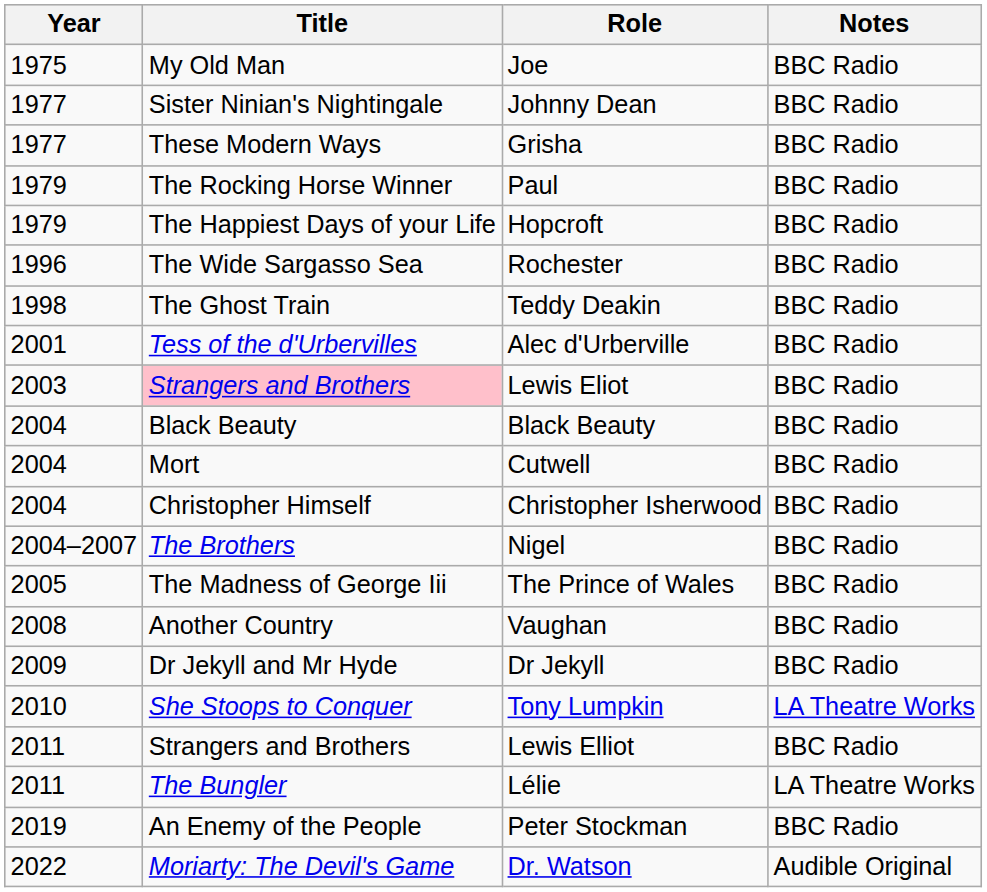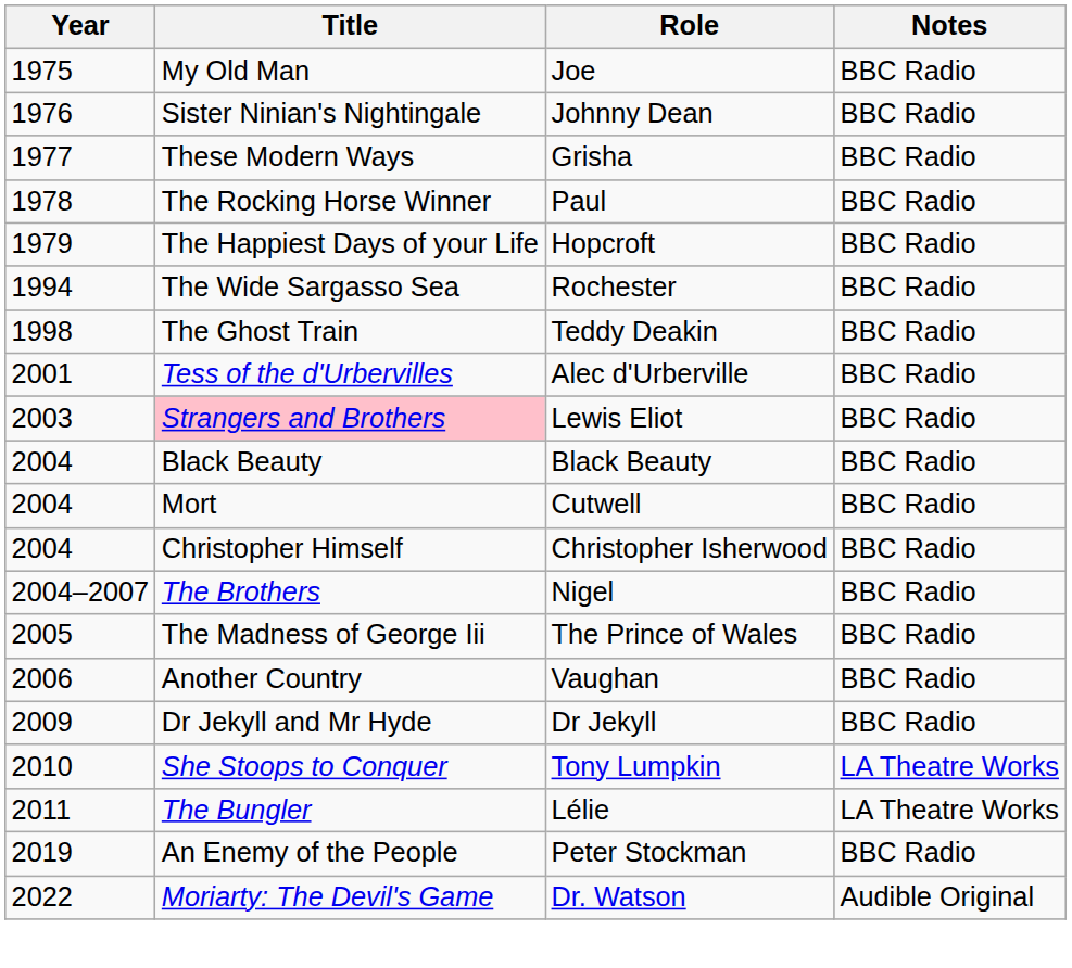Johnny Dean | Year: 1977 -> 1976
Paul | Year: 1979 -> 1978
Rochester | Year: 1996 -> 1994
Vaughan | Year: 2008 -> 2006
- row: 2011 | Strangers and Brothers | Lewis Elliot | BBC Radio
